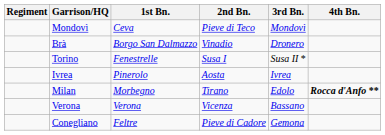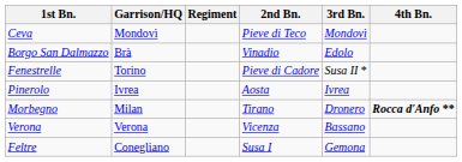columns swapped: Regiment <-> 1st Bn.
Brà | 3rd Bn.: Dronero -> Edolo
Torino | 2nd Bn.: Susa I -> Pieve di Cadore
Milan | 3rd Bn.: Edolo -> Dronero
Conegliano | 2nd Bn.: Pieve di Cadore -> Susa I
